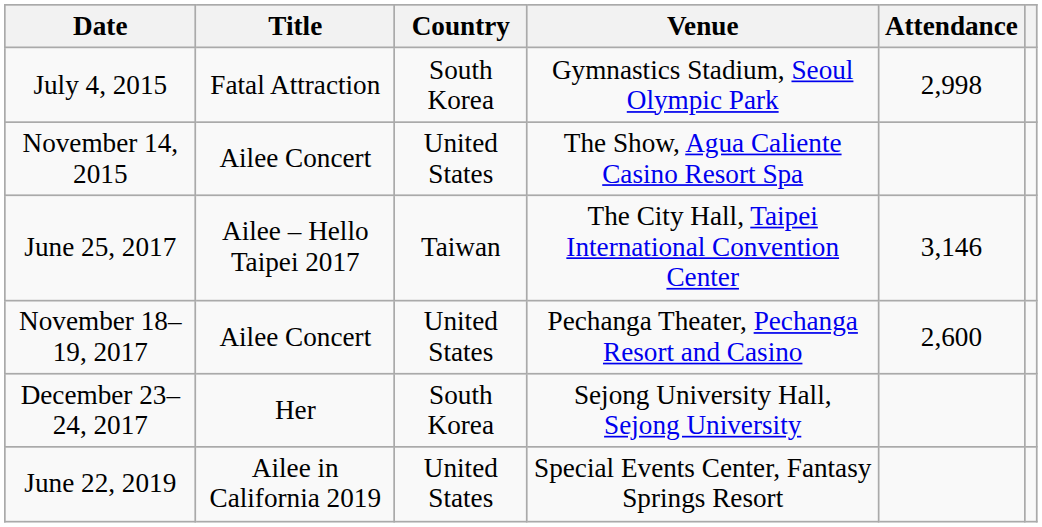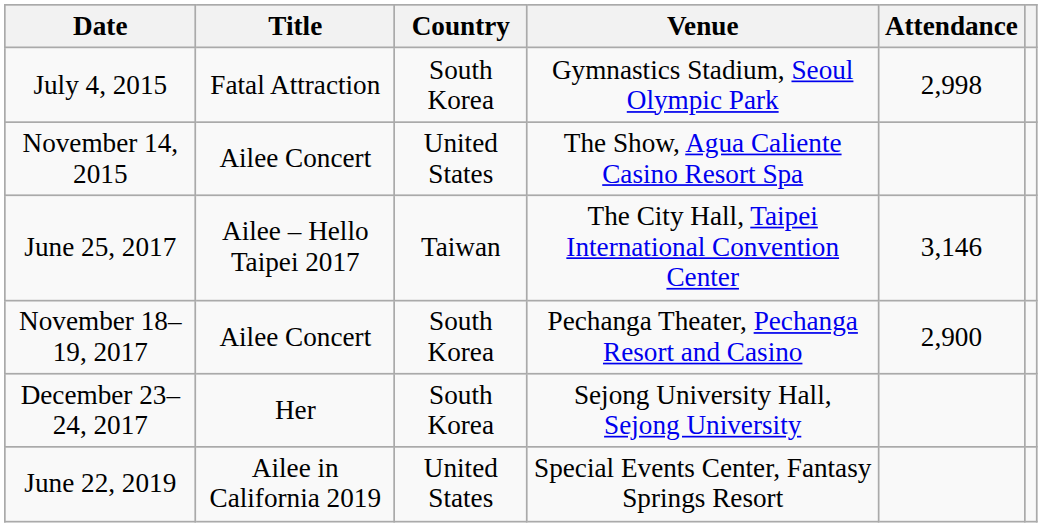November 18–19, 2017 | Country: United States -> South Korea
November 18–19, 2017 | Attendance: 2,600 -> 2,900
